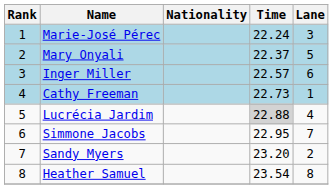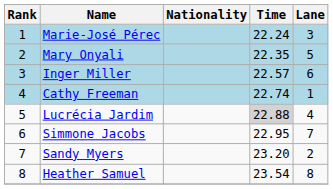Mary Onyali | Time: 22.37 -> 22.35
Cathy Freeman | Time: 22.73 -> 22.74
